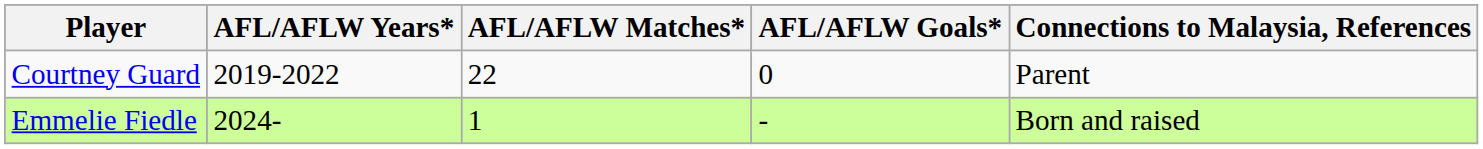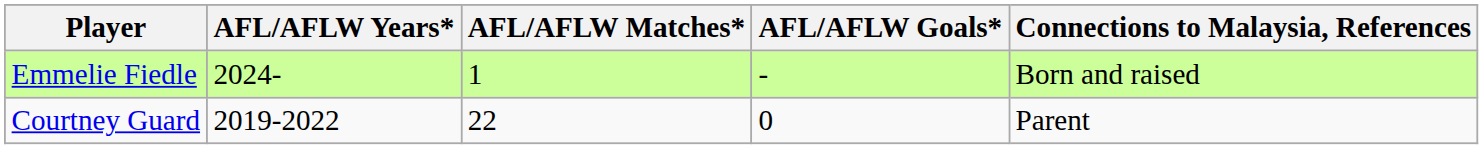rows swapped: Emmelie Fiedle <-> Courtney Guard
